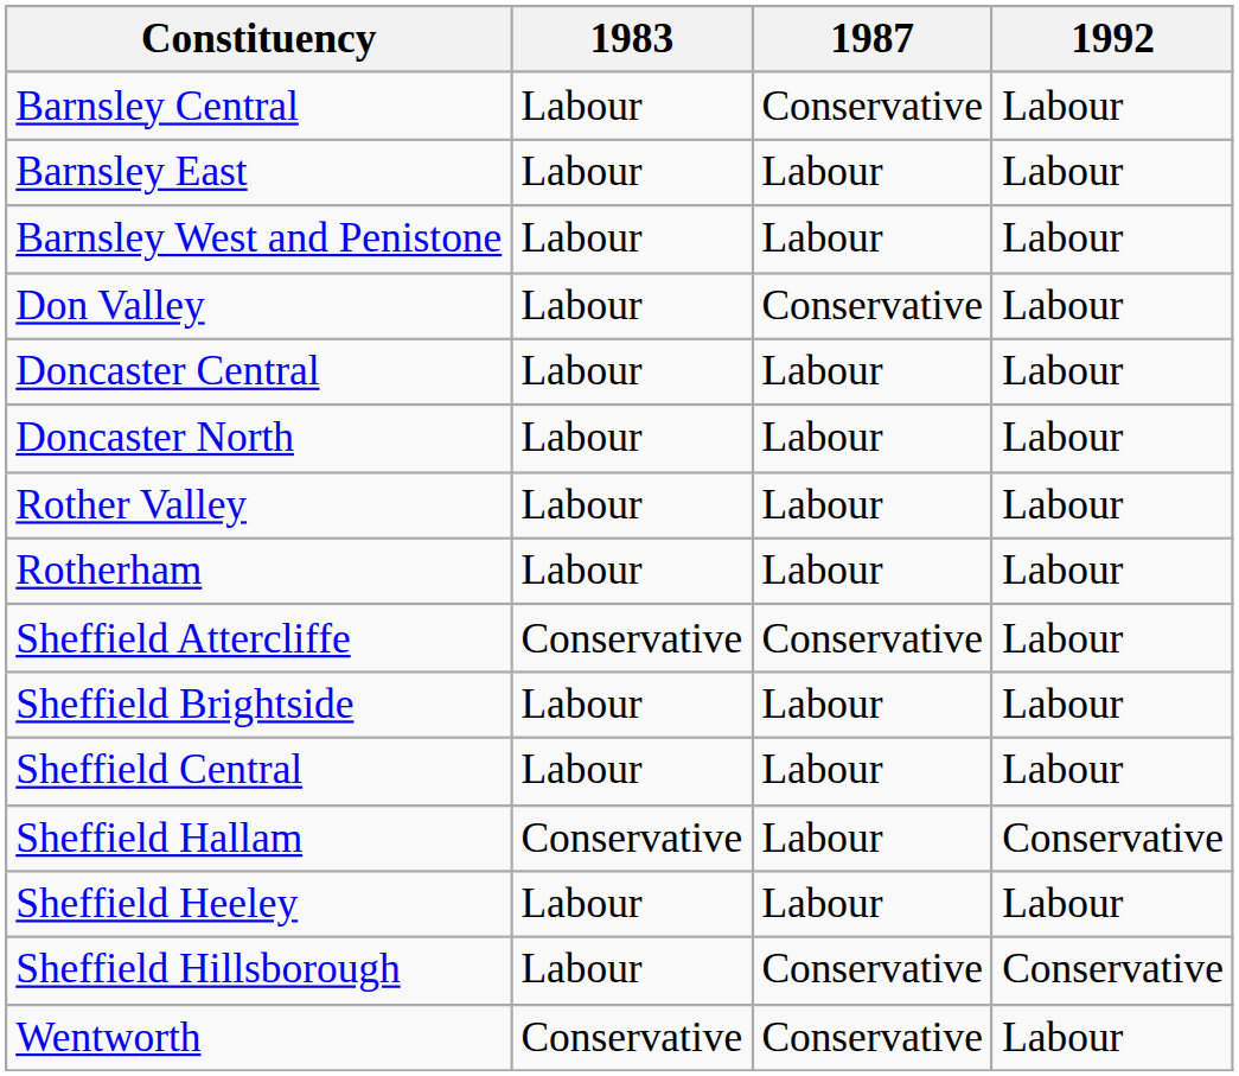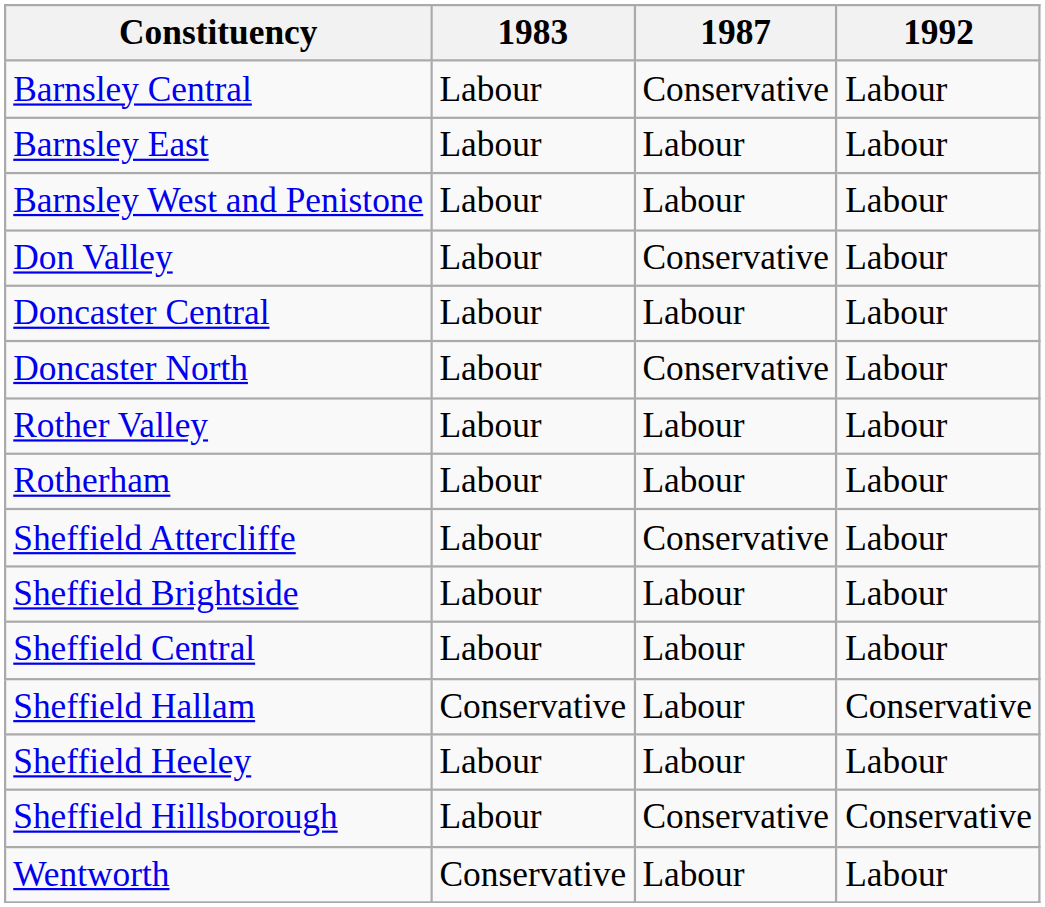Doncaster North | 1987: Labour -> Conservative
Sheffield Attercliffe | 1983: Conservative -> Labour
Wentworth | 1987: Conservative -> Labour
